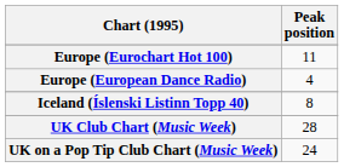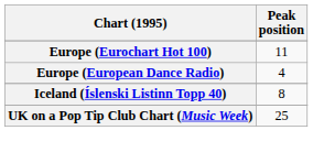- row: UK Club Chart (Music Week) | 28
UK on a Pop Tip Club Chart (Music Week) | Peak position: 24 -> 25
